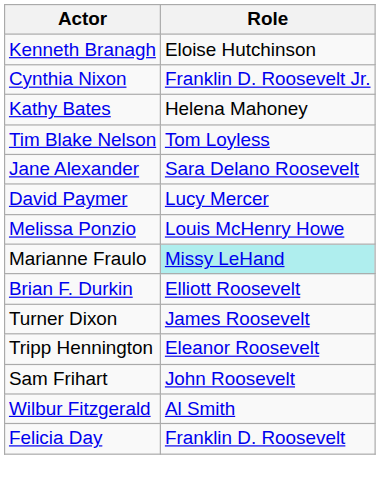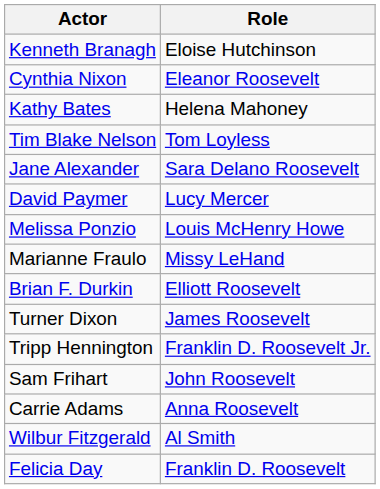Cynthia Nixon | Role: Franklin D. Roosevelt Jr. -> Eleanor Roosevelt
Marianne Fraulo | Role: paleturquoise background -> no background
Tripp Hennington | Role: Eleanor Roosevelt -> Franklin D. Roosevelt Jr.
+ row: Carrie Adams | Anna Roosevelt
